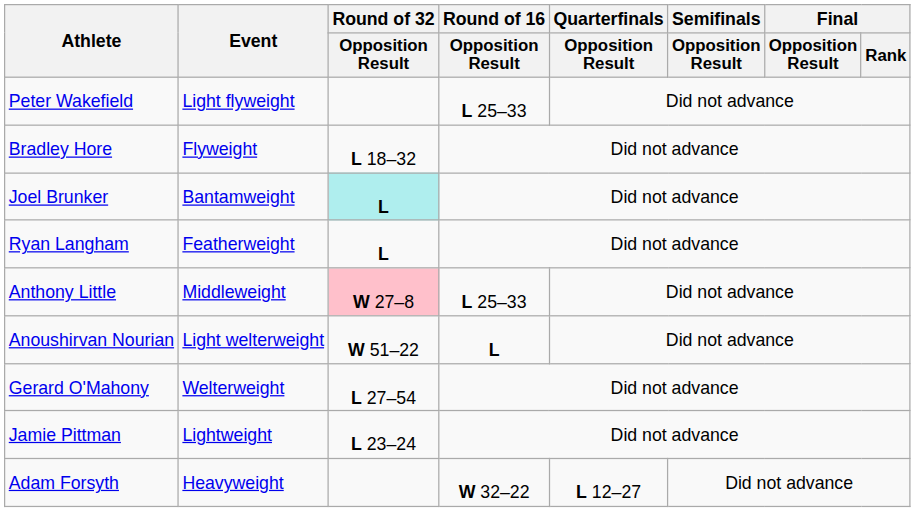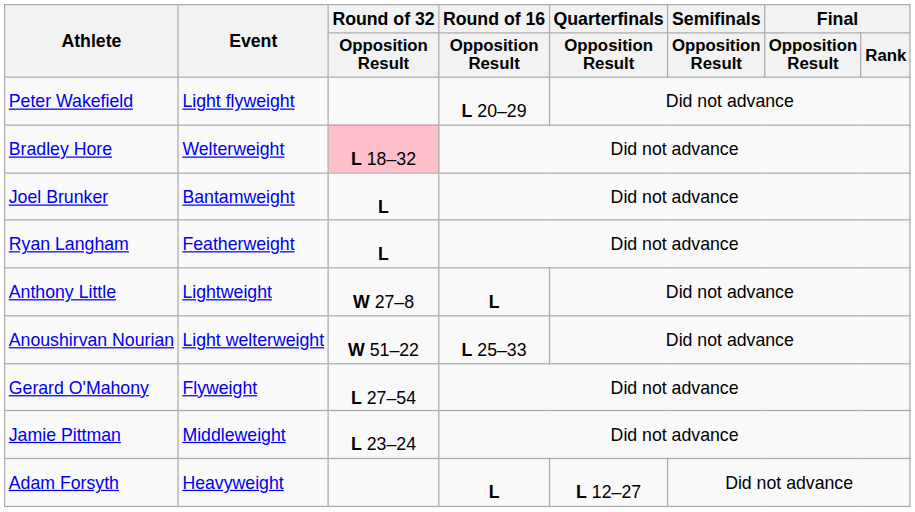Peter Wakefield | Round of 16 / Opposition Result: L 25–33 -> L 20–29
Bradley Hore | Event: Flyweight -> Welterweight
Bradley Hore | Round of 32 / Opposition Result: no background -> pink background
Joel Brunker | Round of 32 / Opposition Result: paleturquoise background -> no background
Anthony Little | Event: Middleweight -> Lightweight
Anthony Little | Round of 32 / Opposition Result: pink background -> no background
Anthony Little | Round of 16 / Opposition Result: L 25–33 -> L
Anoushirvan Nourian | Round of 16 / Opposition Result: L -> L 25–33
Gerard O'Mahony | Event: Welterweight -> Flyweight
Jamie Pittman | Event: Lightweight -> Middleweight
Adam Forsyth | Round of 16 / Opposition Result: W 32–22 -> L
